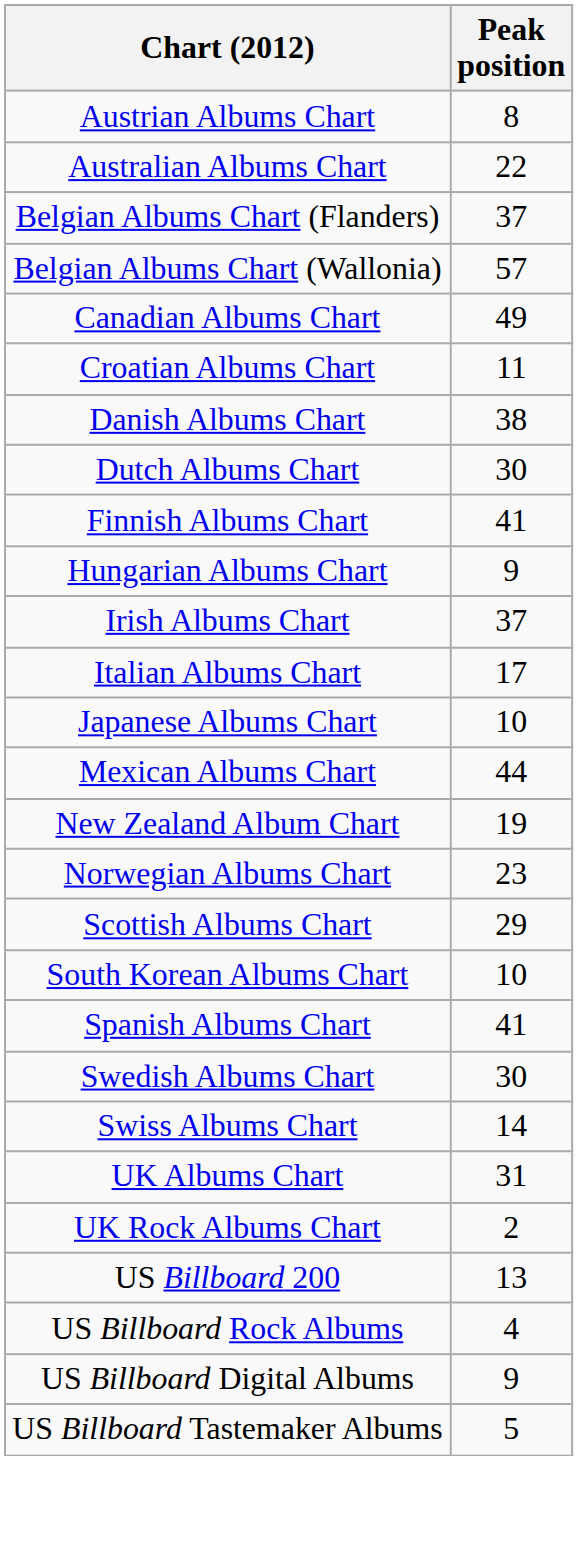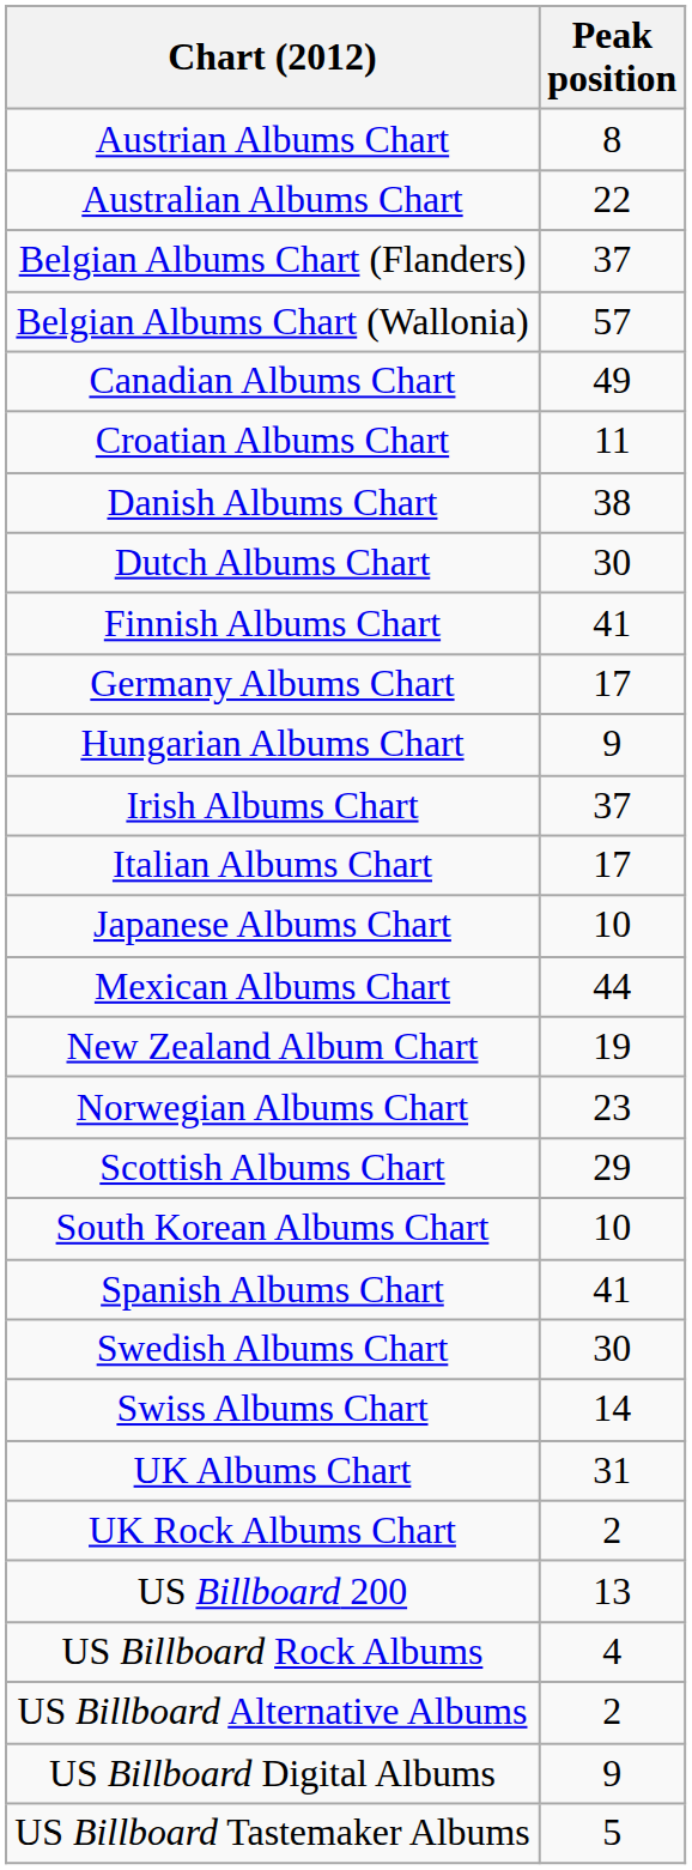+ row: Germany Albums Chart | 17
+ row: US Billboard Alternative Albums | 2
